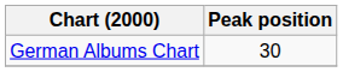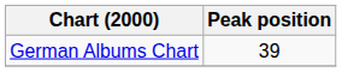German Albums Chart | Peak position: 30 -> 39
